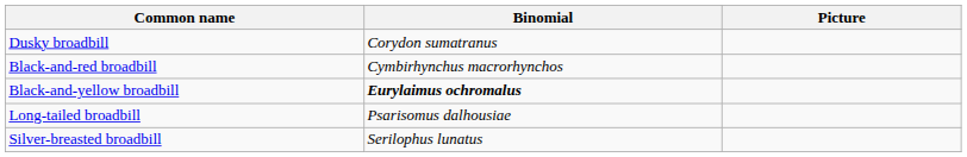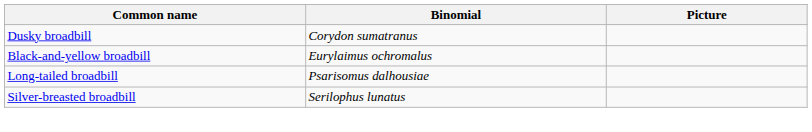- row: Black-and-red broadbill | Cymbirhynchus macrorhynchos
Black-and-yellow broadbill | Binomial: bold -> normal
